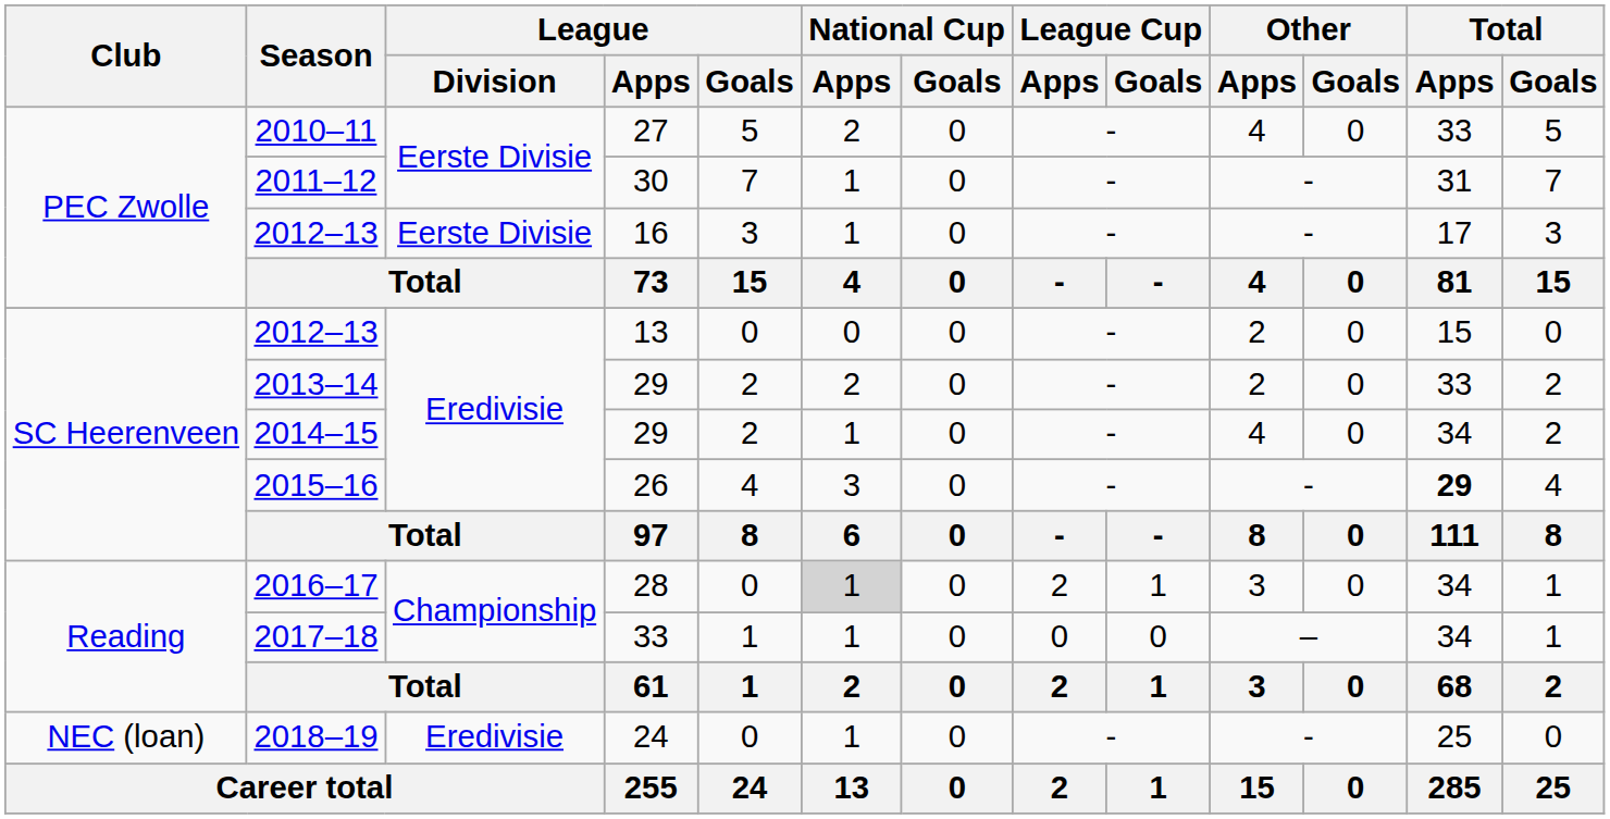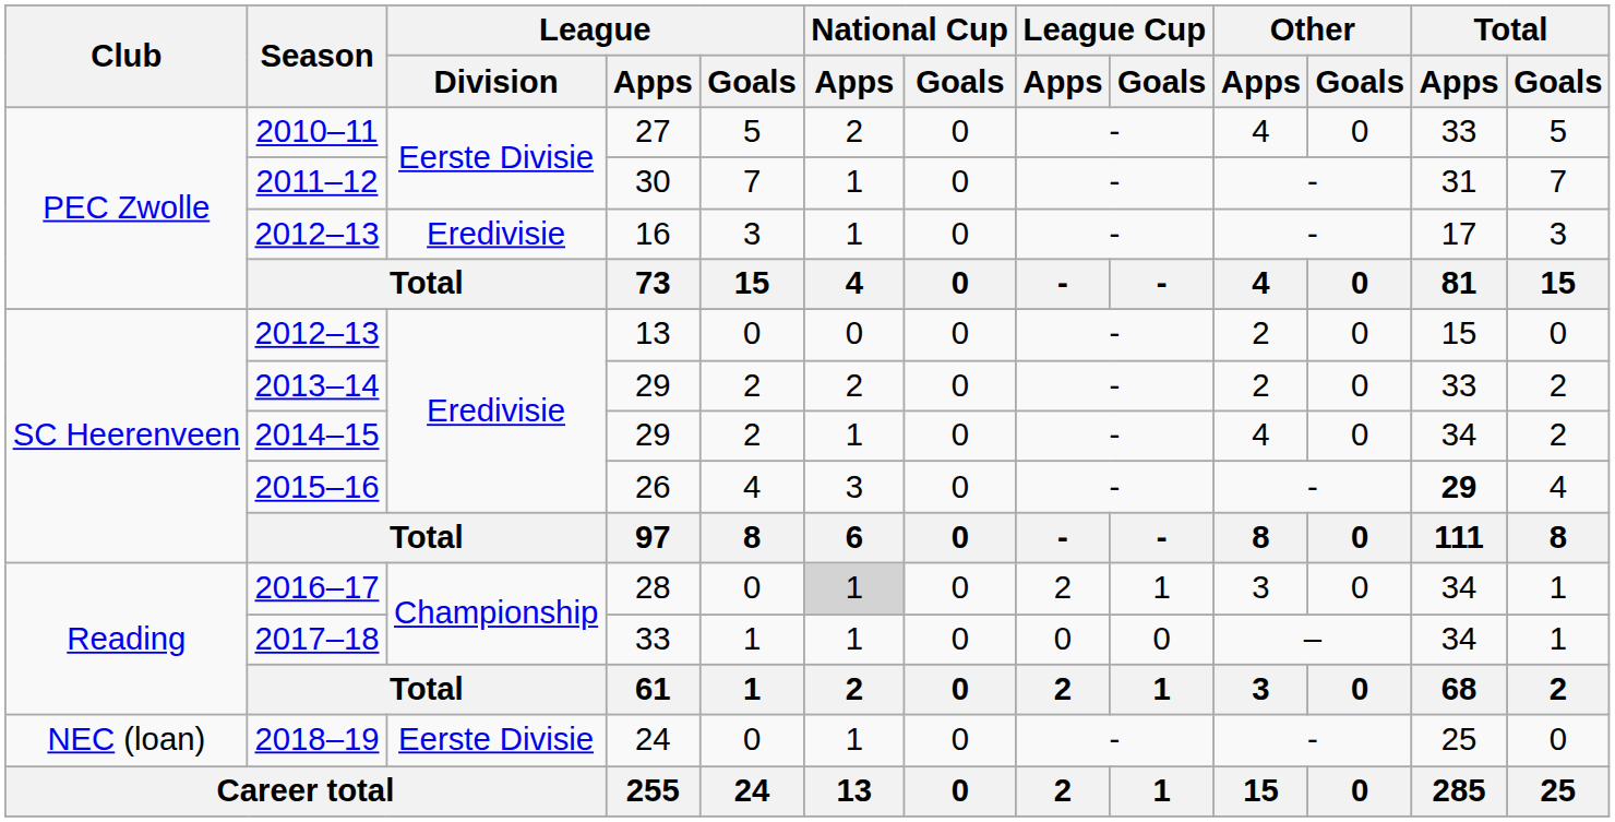2012–13 / 16 | League / Division: Eerste Divisie -> Eredivisie
2018–19 | League / Division: Eredivisie -> Eerste Divisie
